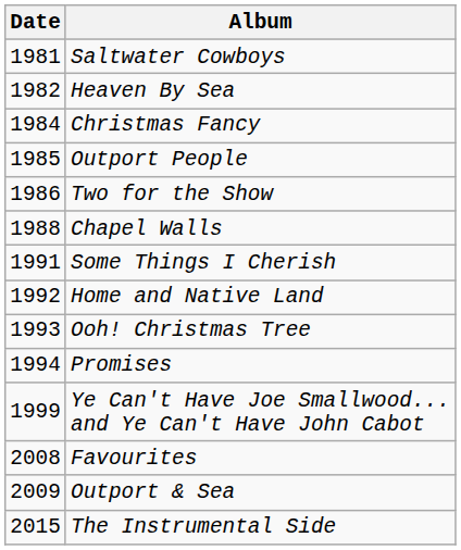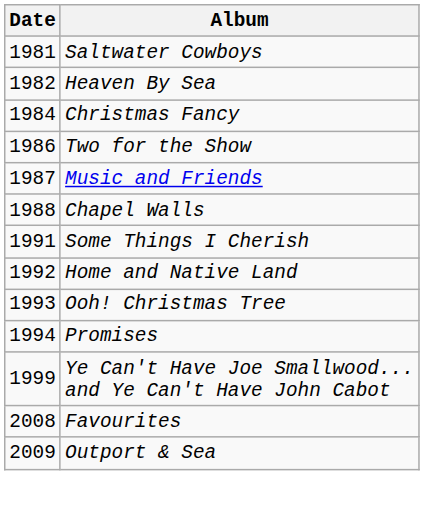- row: 1985 | Outport People
+ row: 1987 | Music and Friends
- row: 2015 | The Instrumental Side
